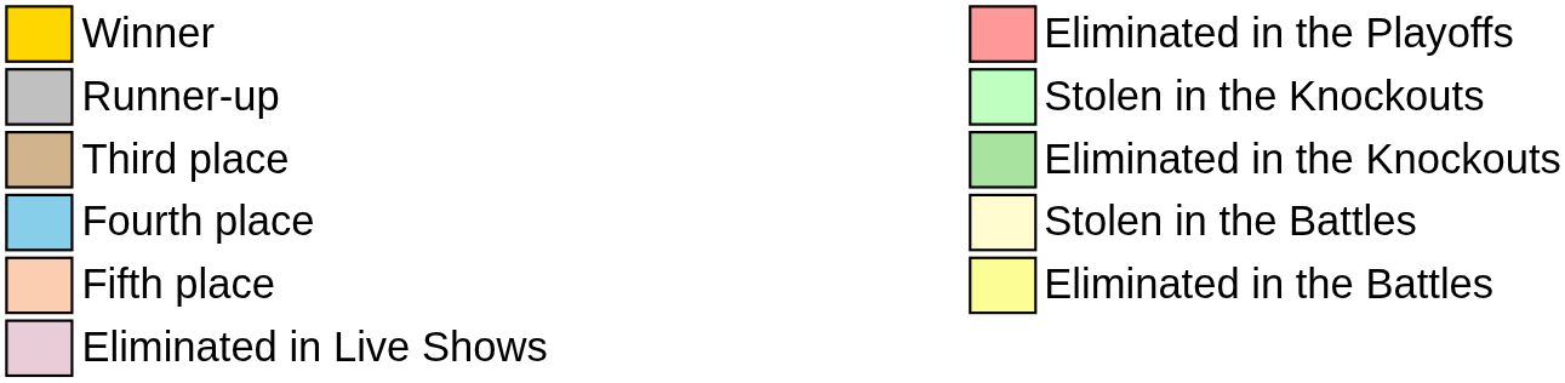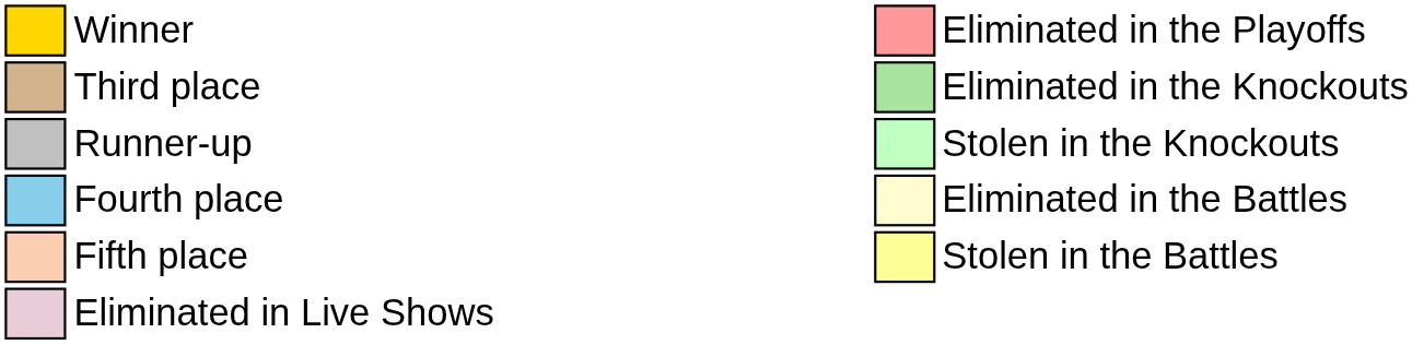rows swapped: Runner-up <-> Third place
Fourth place | column 10: Stolen in the Battles -> Eliminated in the Battles
Fifth place | column 10: Eliminated in the Battles -> Stolen in the Battles
